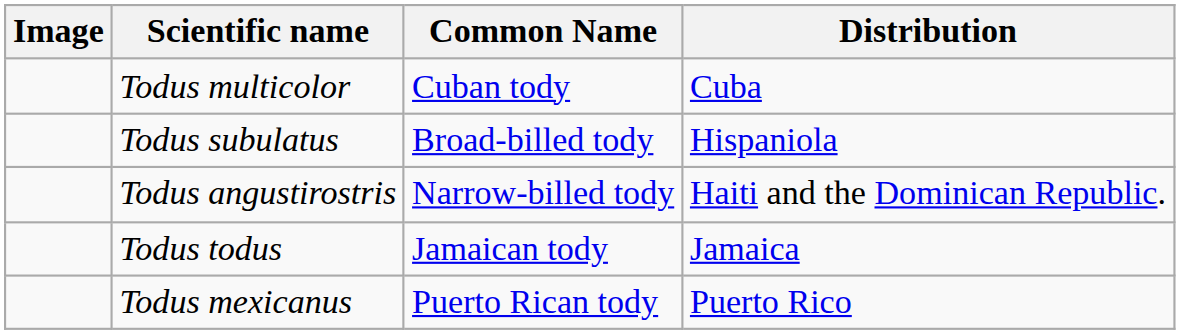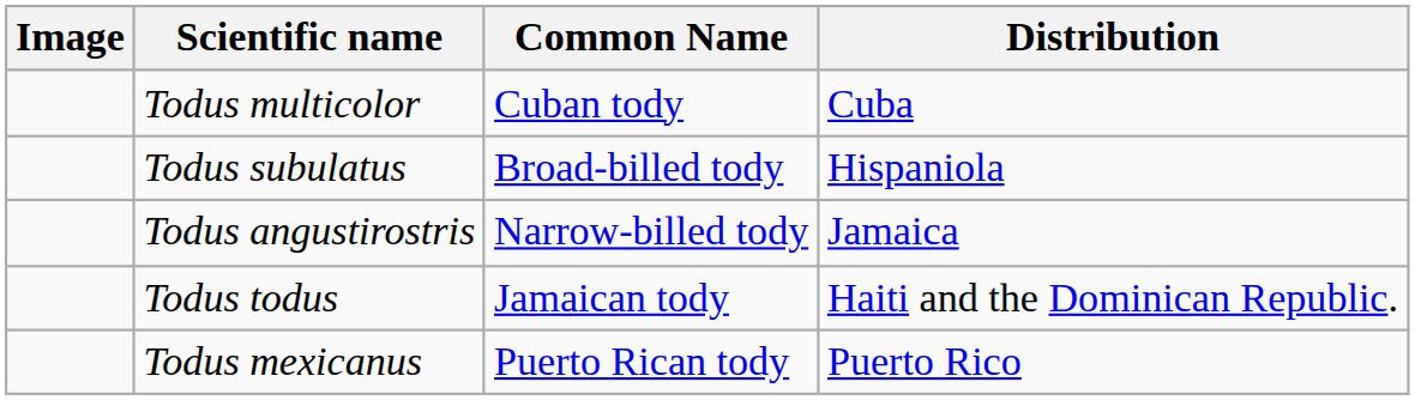Todus angustirostris | Distribution: Haiti and the Dominican Republic. -> Jamaica
Todus todus | Distribution: Jamaica -> Haiti and the Dominican Republic.
